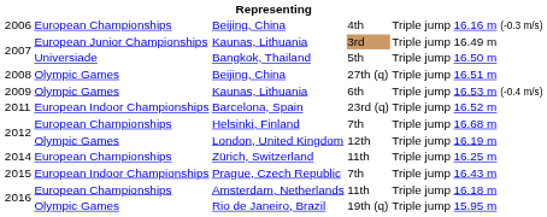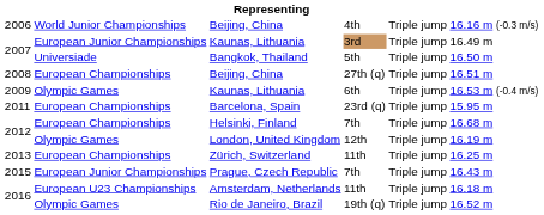Beijing, China / 4th | column 2: European Championships -> World Junior Championships
Beijing, China / 27th (q) | column 2: Olympic Games -> European Championships
Barcelona, Spain | column 2: European Indoor Championships -> European Championships
Barcelona, Spain | column 6: 16.52 m -> 15.95 m
Zürich, Switzerland | column 1: 2014 -> 2013
Prague, Czech Republic | column 2: European Indoor Championships -> European Junior Championships
Amsterdam, Netherlands | column 2: European Championships -> European U23 Championships
Rio de Janeiro, Brazil | column 6: 15.95 m -> 16.52 m
